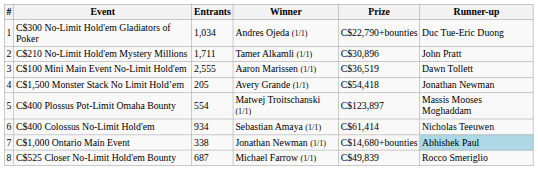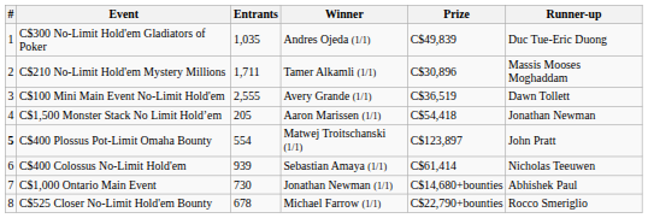C$300 No-Limit Hold'em Gladiators of Poker | Entrants: 1,034 -> 1,035
C$300 No-Limit Hold'em Gladiators of Poker | Prize: C$22,790+bounties -> C$49,839
C$210 No-Limit Hold'em Mystery Millions | Runner-up: John Pratt -> Massis Mooses Moghaddam
C$100 Mini Main Event No-Limit Hold'em | Winner: Aaron Marissen (1/1) -> Avery Grande (1/1)
C$1,500 Monster Stack No Limit Hold’em | Winner: Avery Grande (1/1) -> Aaron Marissen (1/1)
C$400 Plossus Pot-Limit Omaha Bounty | #: normal -> bold
C$400 Plossus Pot-Limit Omaha Bounty | Runner-up: Massis Mooses Moghaddam -> John Pratt
C$400 Colossus No-Limit Hold'em | Entrants: 934 -> 939
C$1,000 Ontario Main Event | Entrants: 338 -> 730
C$1,000 Ontario Main Event | Runner-up: lightblue background -> no background
C$525 Closer No-Limit Hold'em Bounty | Entrants: 687 -> 678
C$525 Closer No-Limit Hold'em Bounty | Prize: C$49,839 -> C$22,790+bounties
